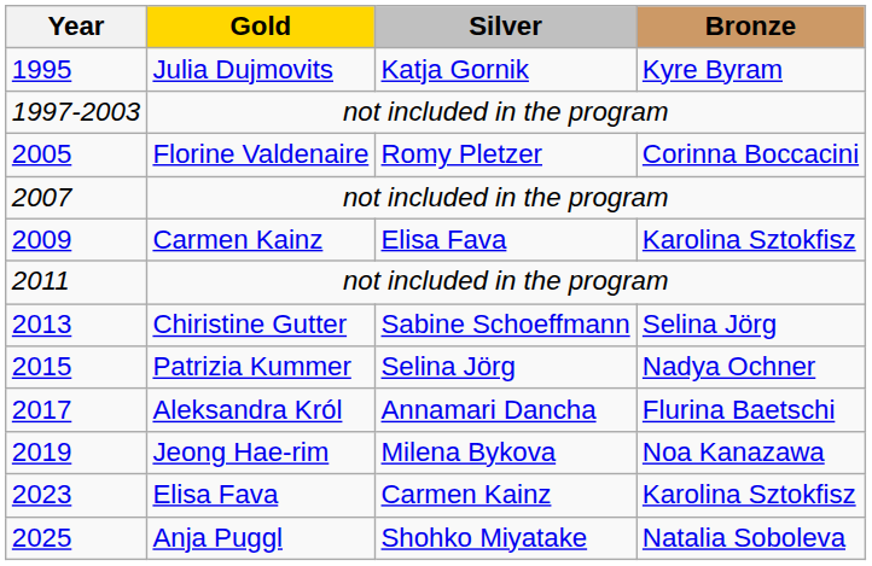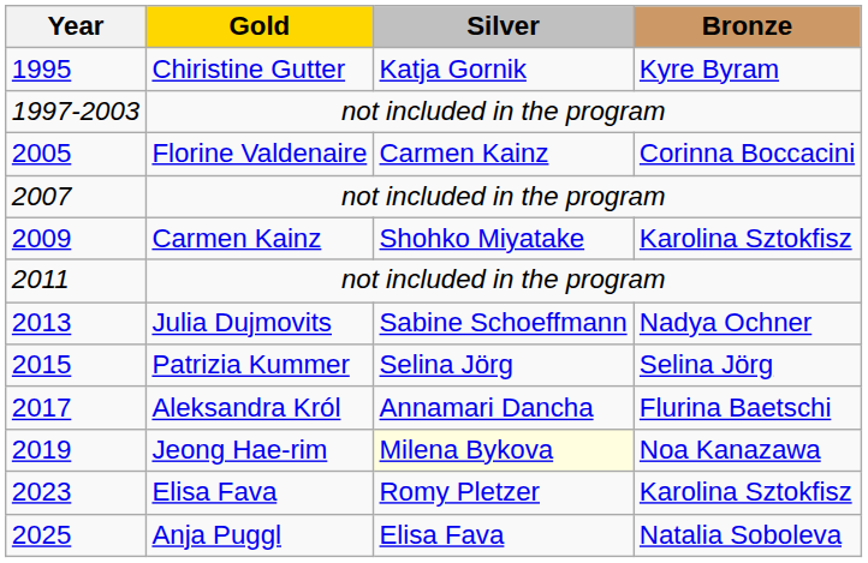1995 | Gold: Julia Dujmovits -> Chiristine Gutter
2005 | Silver: Romy Pletzer -> Carmen Kainz
2009 | Silver: Elisa Fava -> Shohko Miyatake
2013 | Gold: Chiristine Gutter -> Julia Dujmovits
2013 | Bronze: Selina Jörg -> Nadya Ochner
2015 | Bronze: Nadya Ochner -> Selina Jörg
2019 | Silver: no background -> lightyellow background
2023 | Silver: Carmen Kainz -> Romy Pletzer
2025 | Silver: Shohko Miyatake -> Elisa Fava
